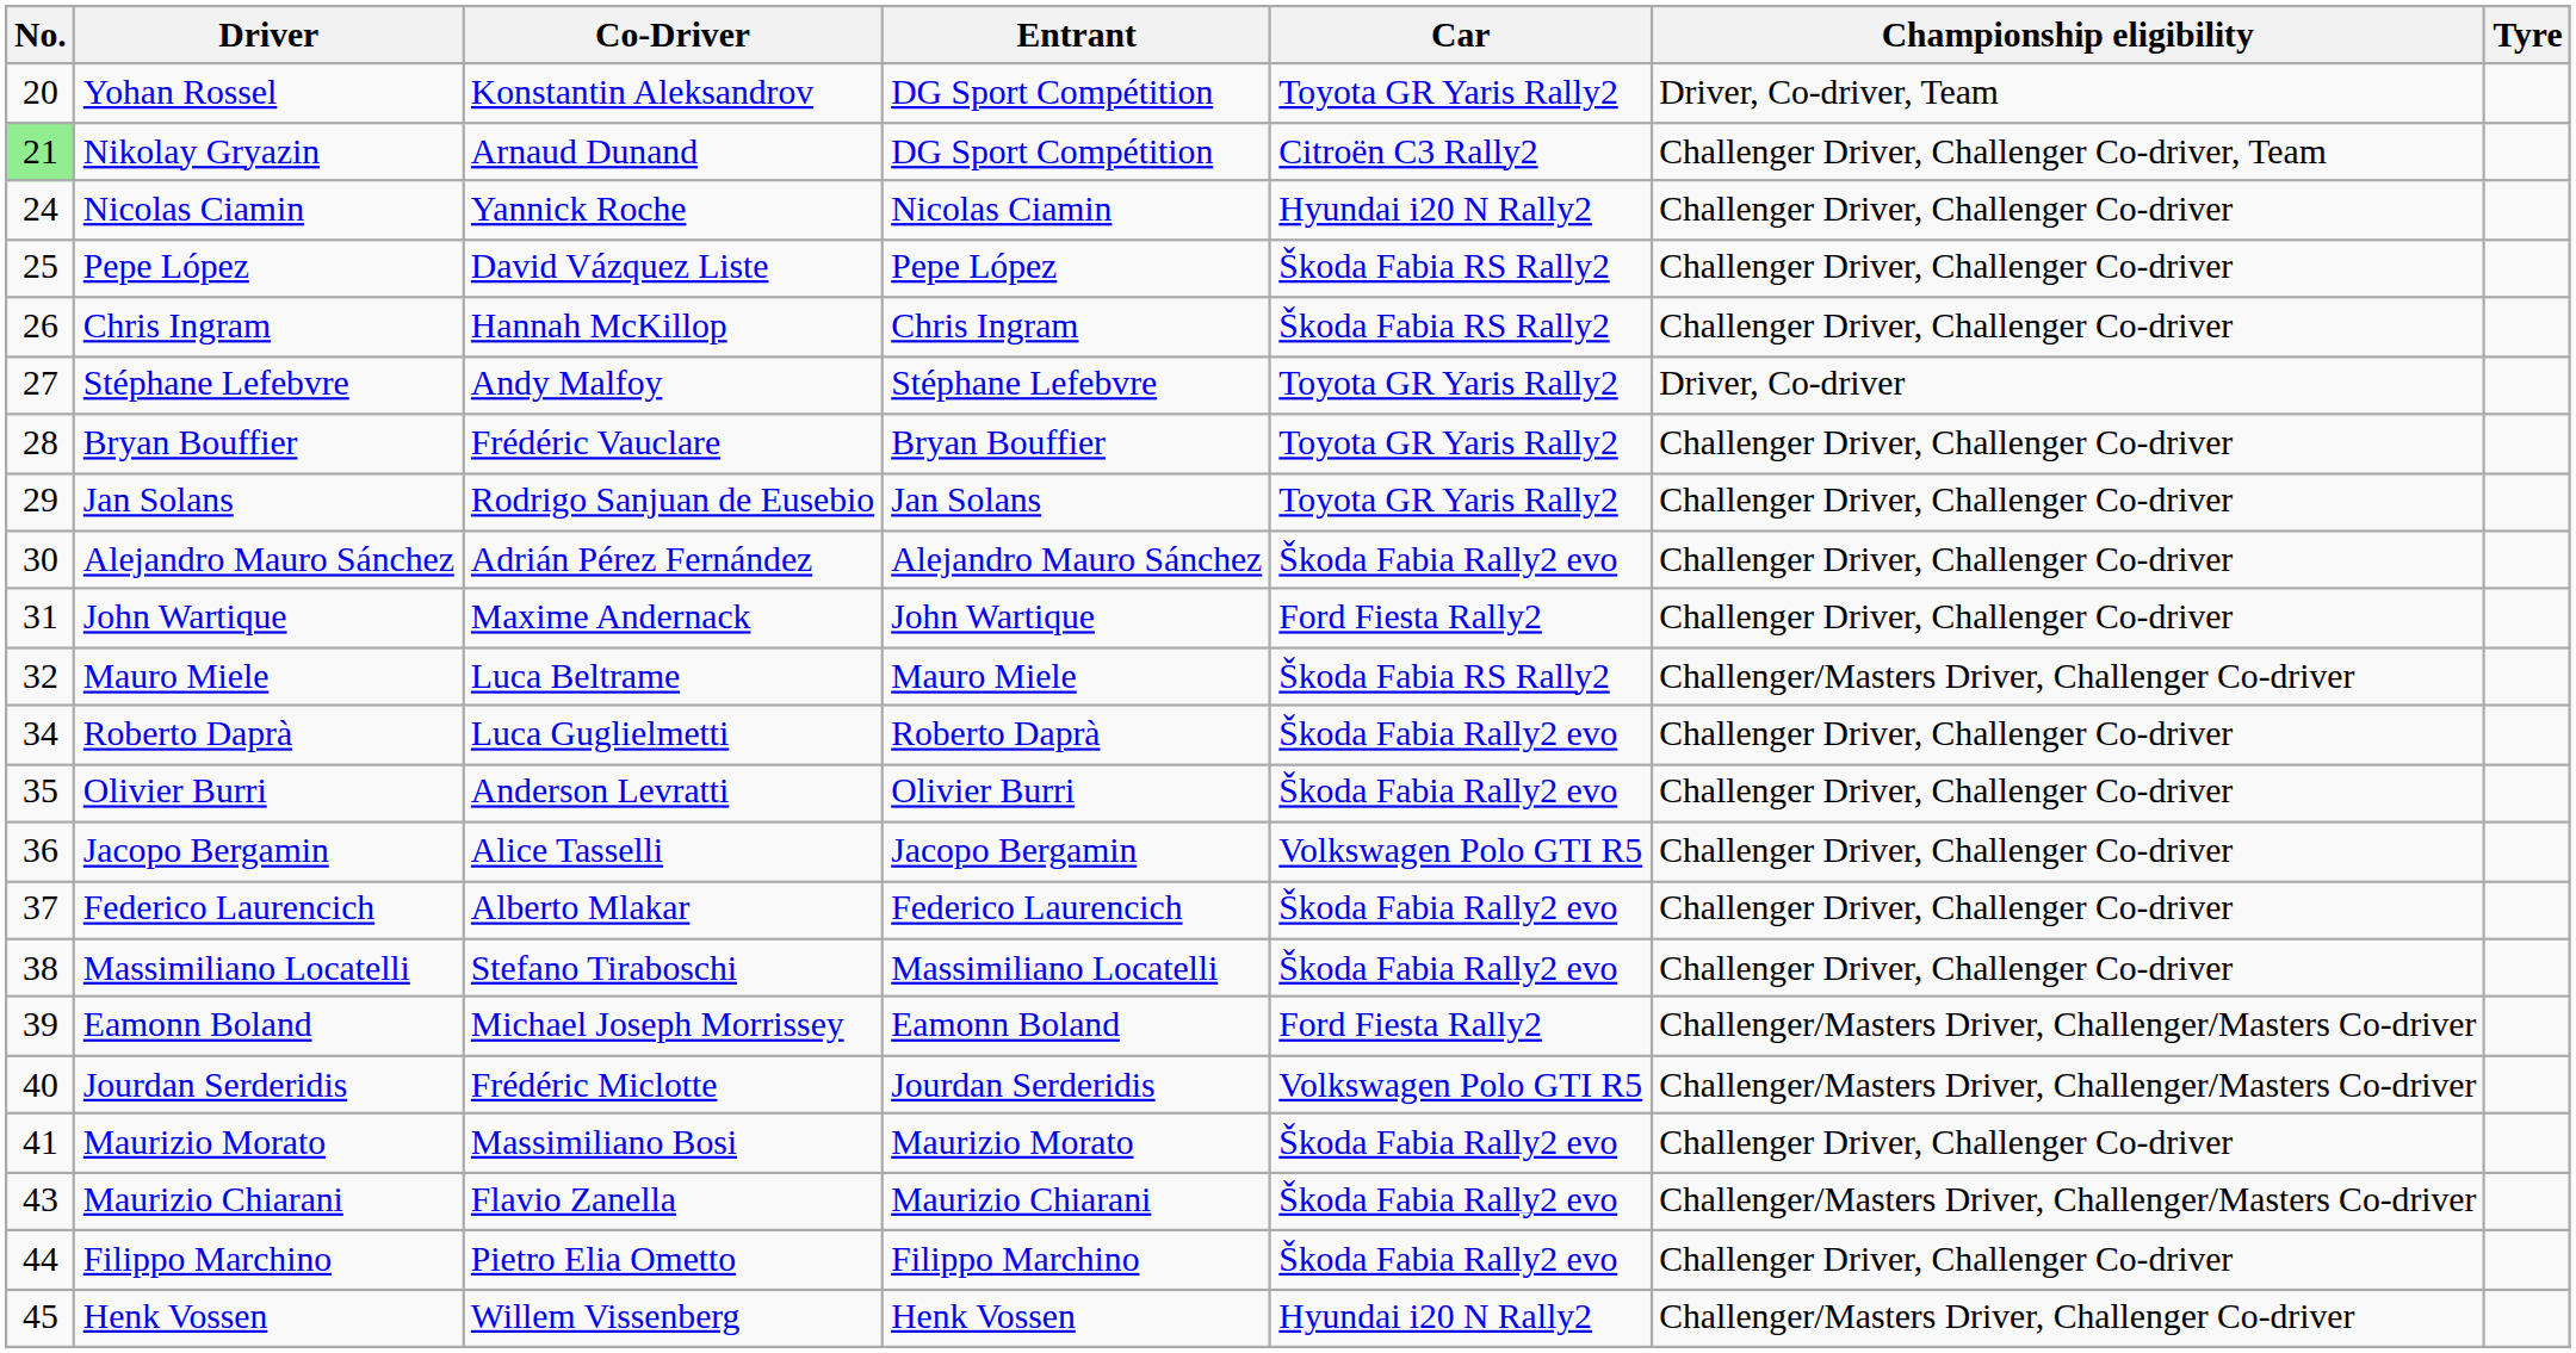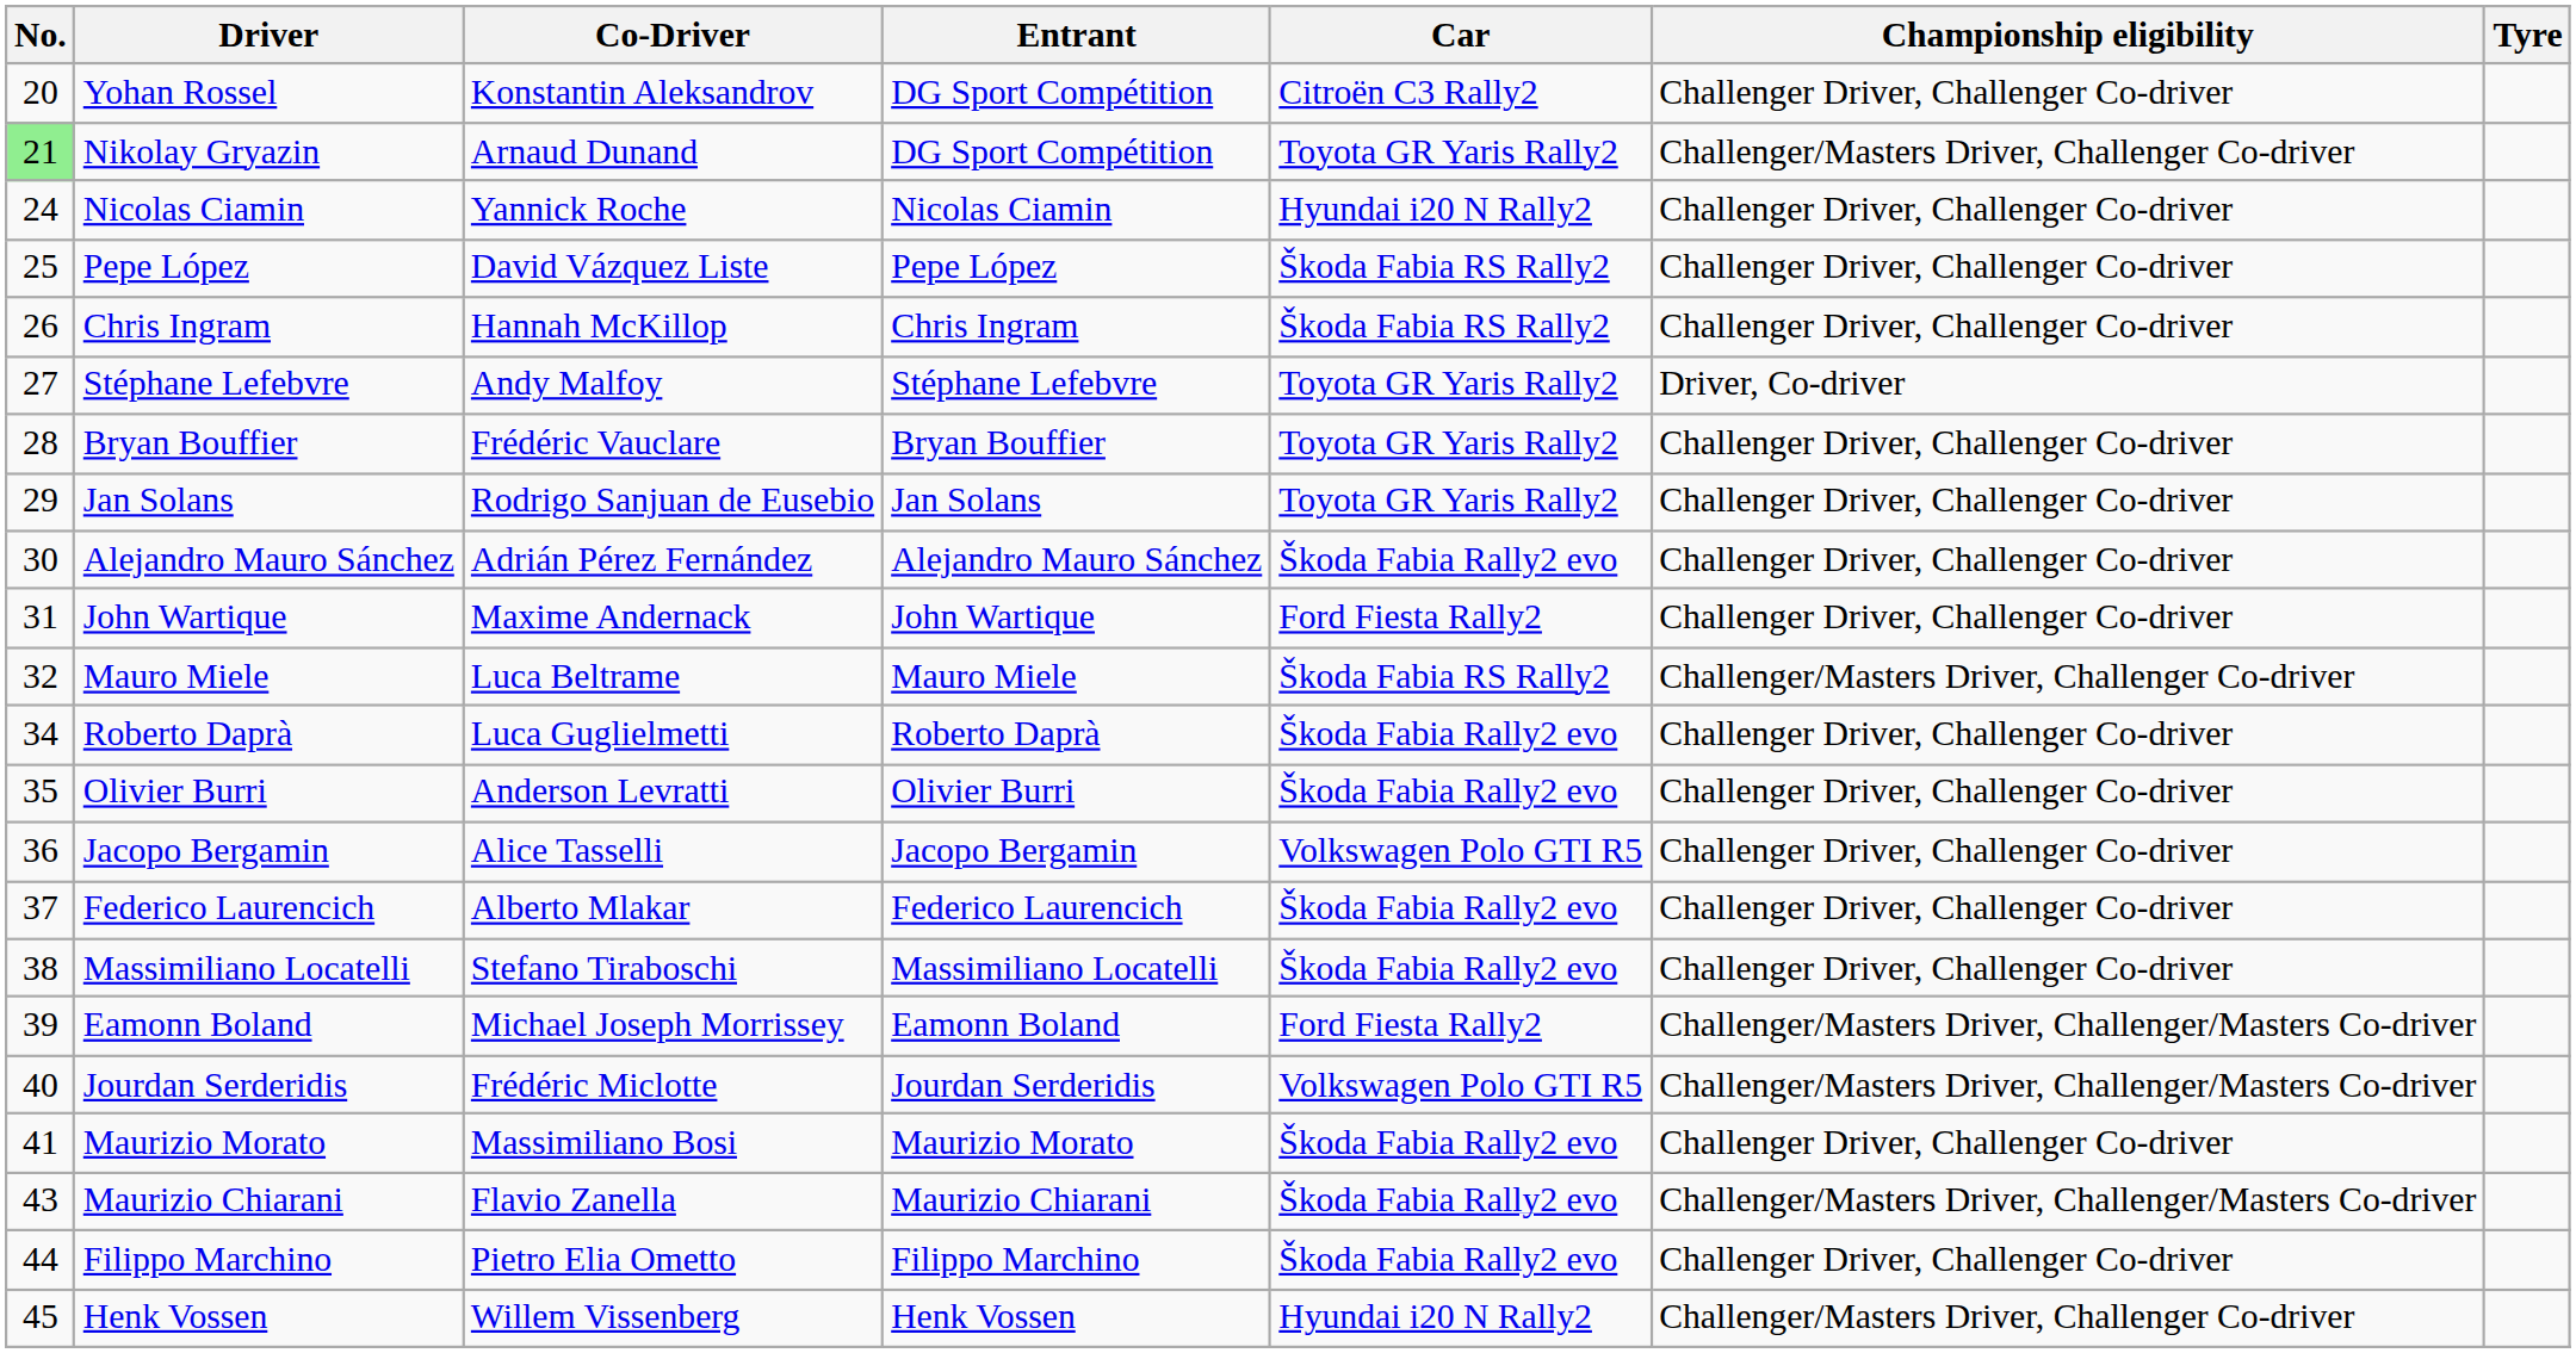Yohan Rossel | Car: Toyota GR Yaris Rally2 -> Citroën C3 Rally2
Yohan Rossel | Championship eligibility: Driver, Co-driver, Team -> Challenger Driver, Challenger Co-driver
Nikolay Gryazin | Car: Citroën C3 Rally2 -> Toyota GR Yaris Rally2
Nikolay Gryazin | Championship eligibility: Challenger Driver, Challenger Co-driver, Team -> Challenger/Masters Driver, Challenger Co-driver
